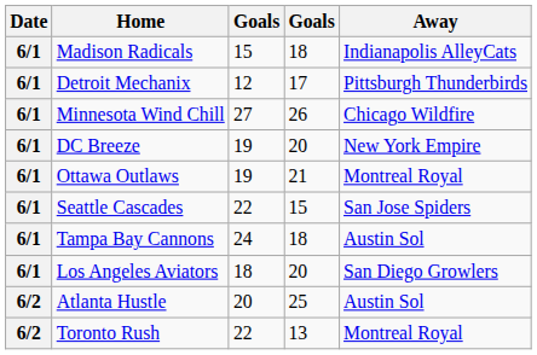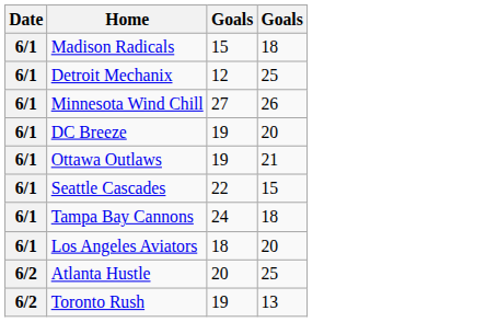- column: Away | Indianapolis AlleyCats | Pittsburgh Thunderbirds | Chicago Wildfire | New York Empire | Montreal Royal | San Jose Spiders | Austin Sol | San Diego Growlers | Austin Sol | Montreal Royal
Detroit Mechanix | column 4: 17 -> 25
Toronto Rush | column 3: 22 -> 19
